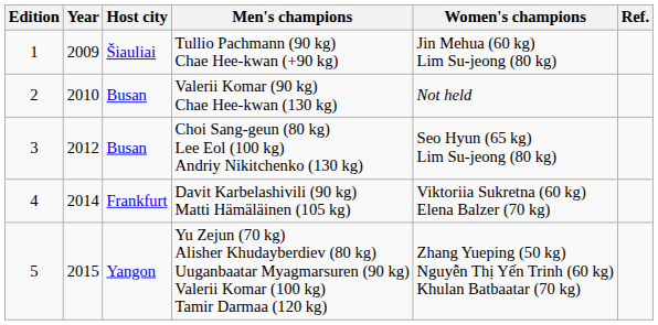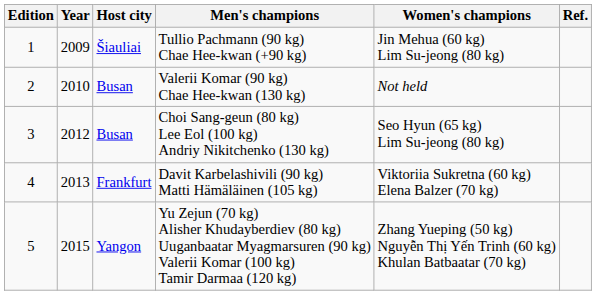Davit Karbelashivili (90 kg) Matti Hämäläinen (105 kg) | Year: 2014 -> 2013
